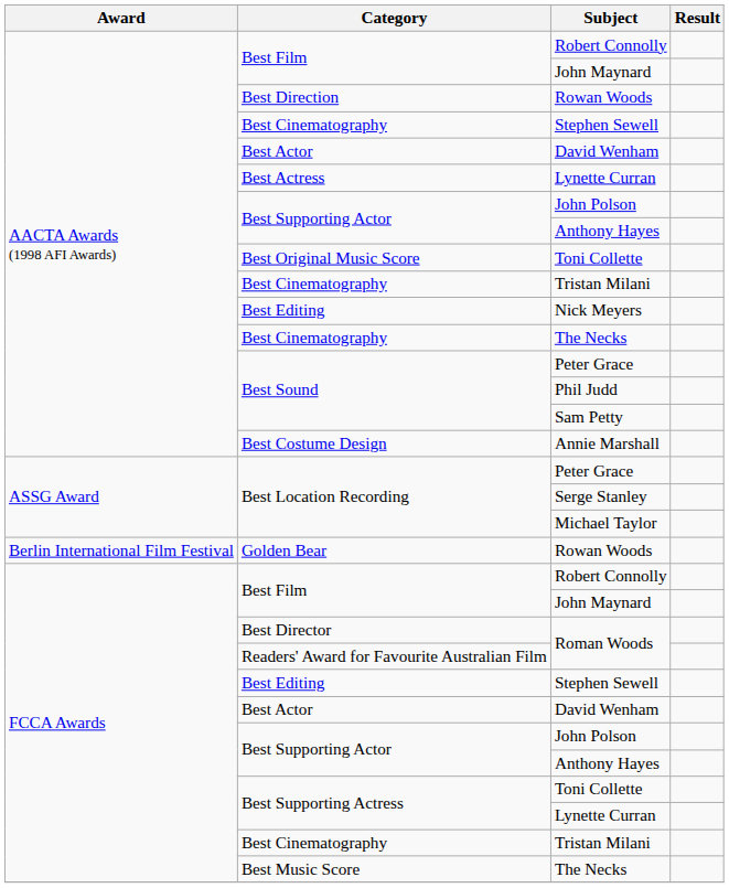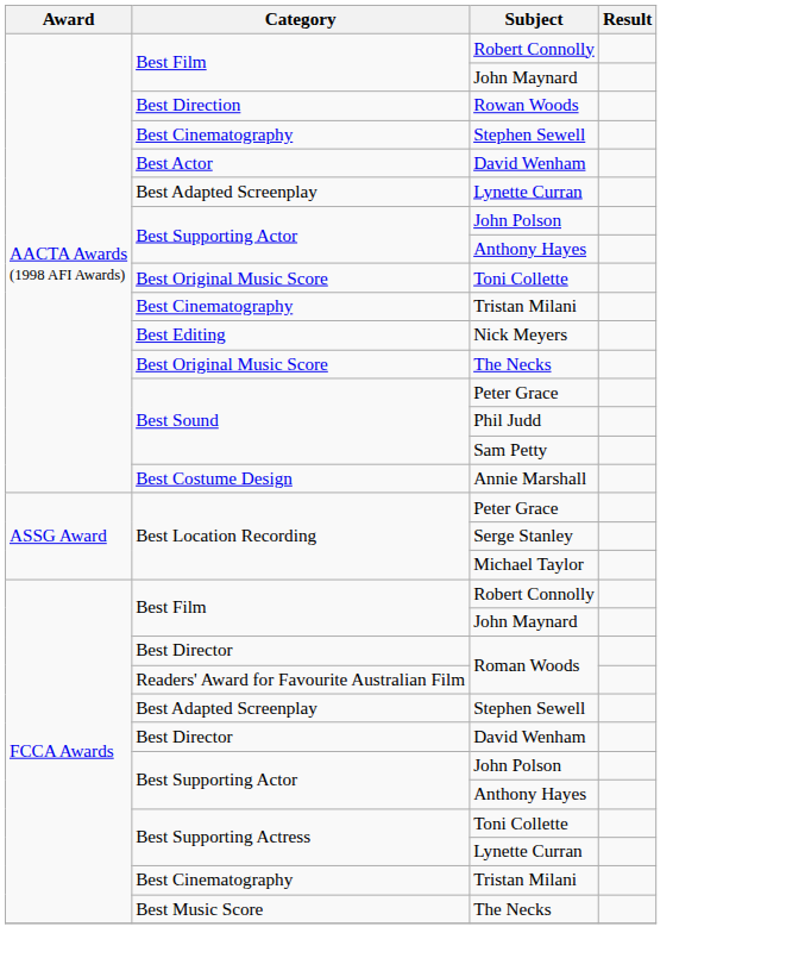AACTA Awards (1998 AFI Awards) / Lynette Curran | Category: Best Actress -> Best Adapted Screenplay
AACTA Awards (1998 AFI Awards) / The Necks | Category: Best Cinematography -> Best Original Music Score
- row: Berlin International Film Festival | Golden Bear | Rowan Woods
FCCA Awards / Stephen Sewell | Category: Best Editing -> Best Adapted Screenplay
FCCA Awards / David Wenham | Category: Best Actor -> Best Director
